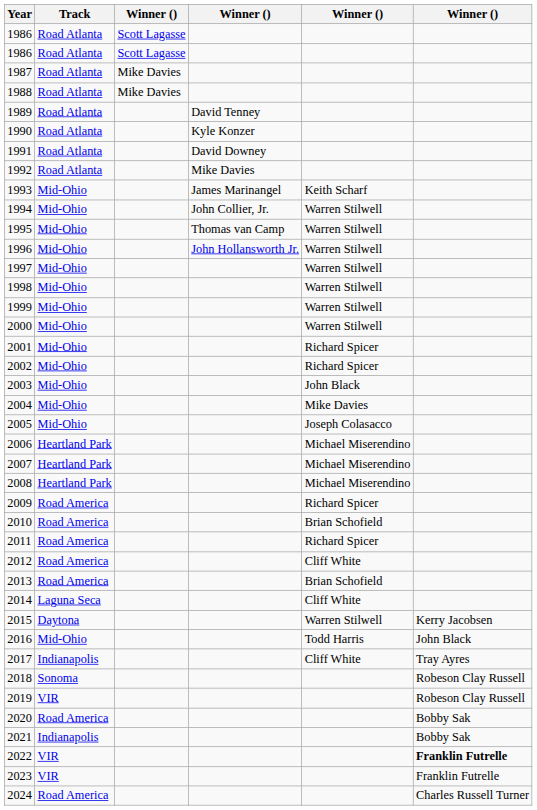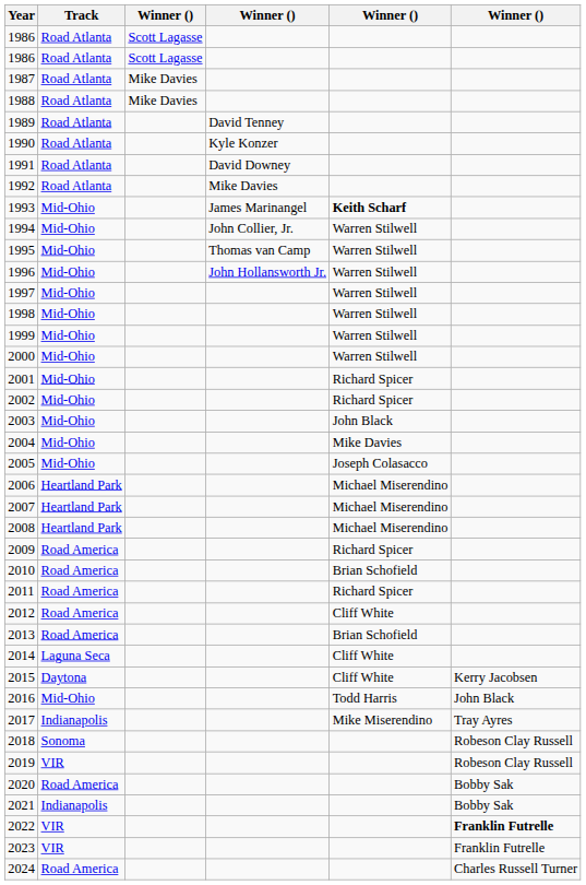1993 | column 5: normal -> bold
2015 | column 5: Warren Stilwell -> Cliff White
2017 | column 5: Cliff White -> Mike Miserendino
